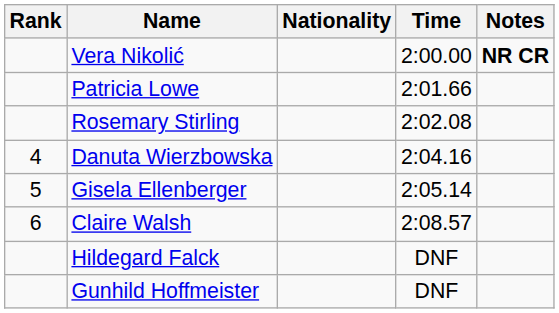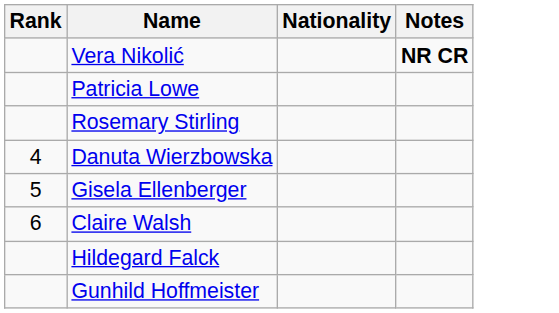- column: Time | 2:00.00 | 2:01.66 | 2:02.08 | 2:04.16 | 2:05.14 | 2:08.57 | DNF | DNF
